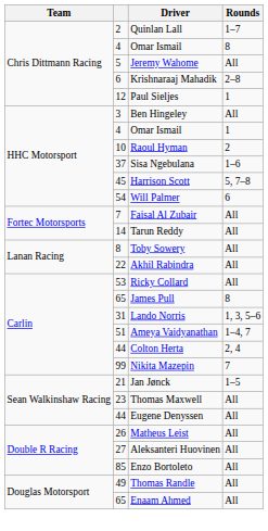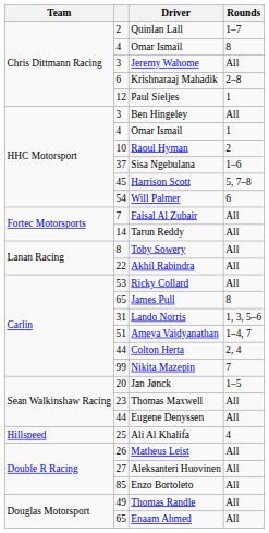Jeremy Wahome | column 2: 5 -> 3
Jan Jønck | column 2: 21 -> 20
+ row: Hillspeed | 25 | Ali Al Khalifa | 4
